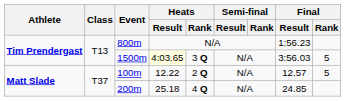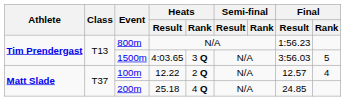1500m | Heats / Result: lightyellow background -> no background
100m | Final / Rank: 5 -> 4
